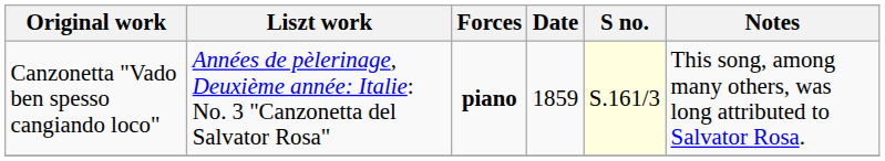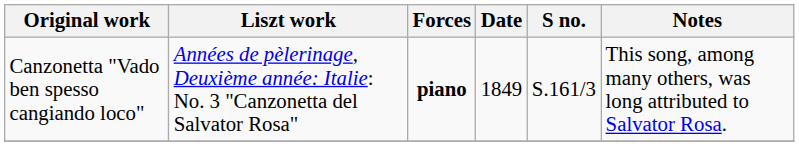Canzonetta "Vado ben spesso cangiando loco" | Date: 1859 -> 1849
Canzonetta "Vado ben spesso cangiando loco" | S no.: lightyellow background -> no background
